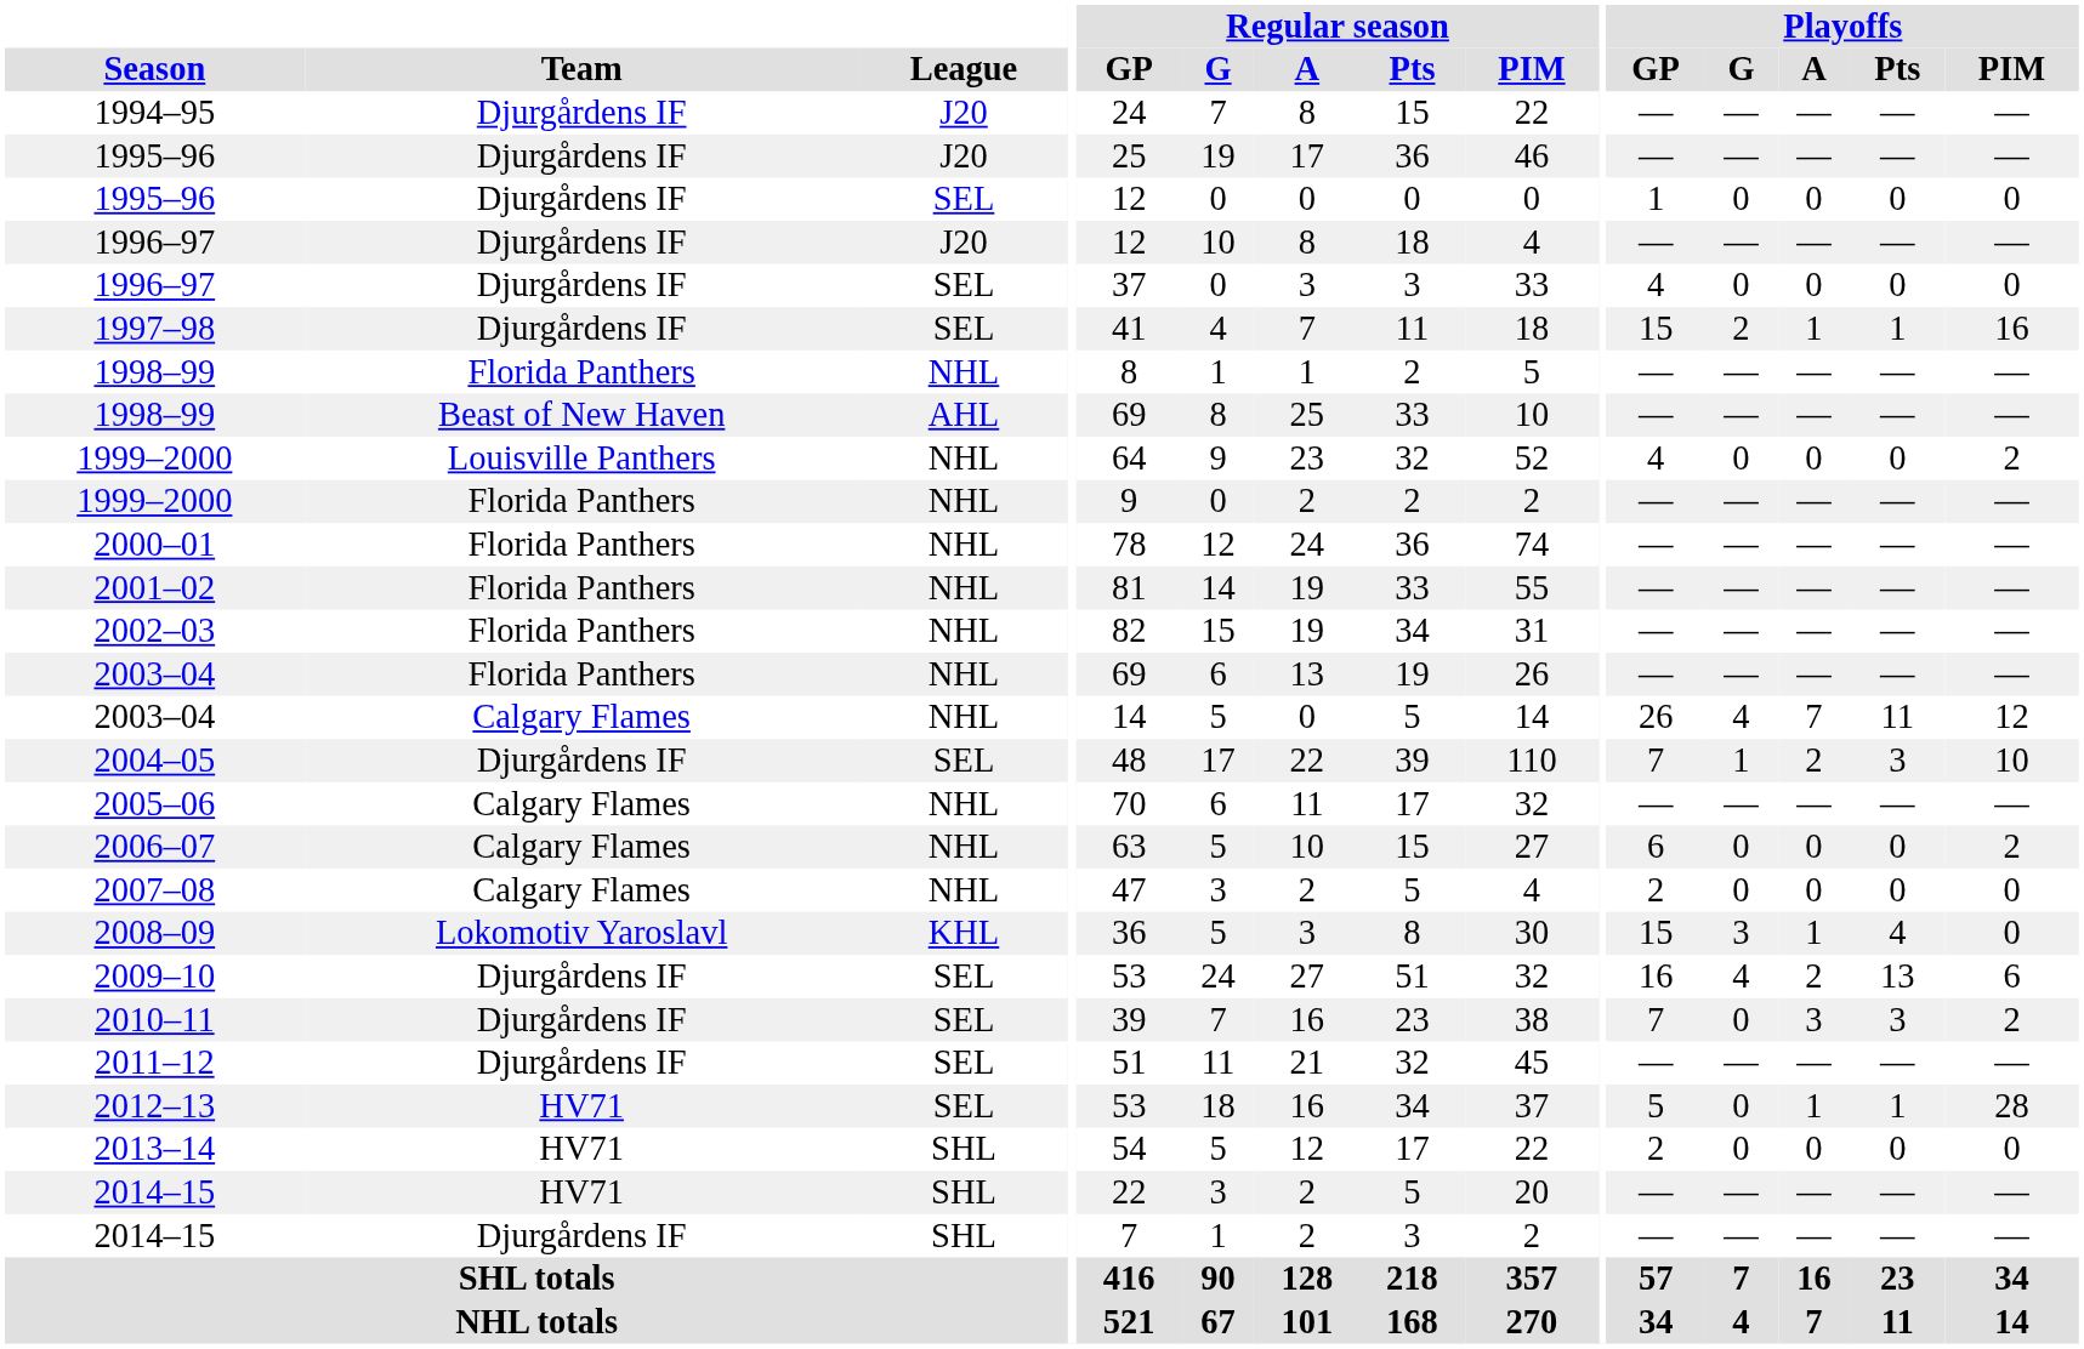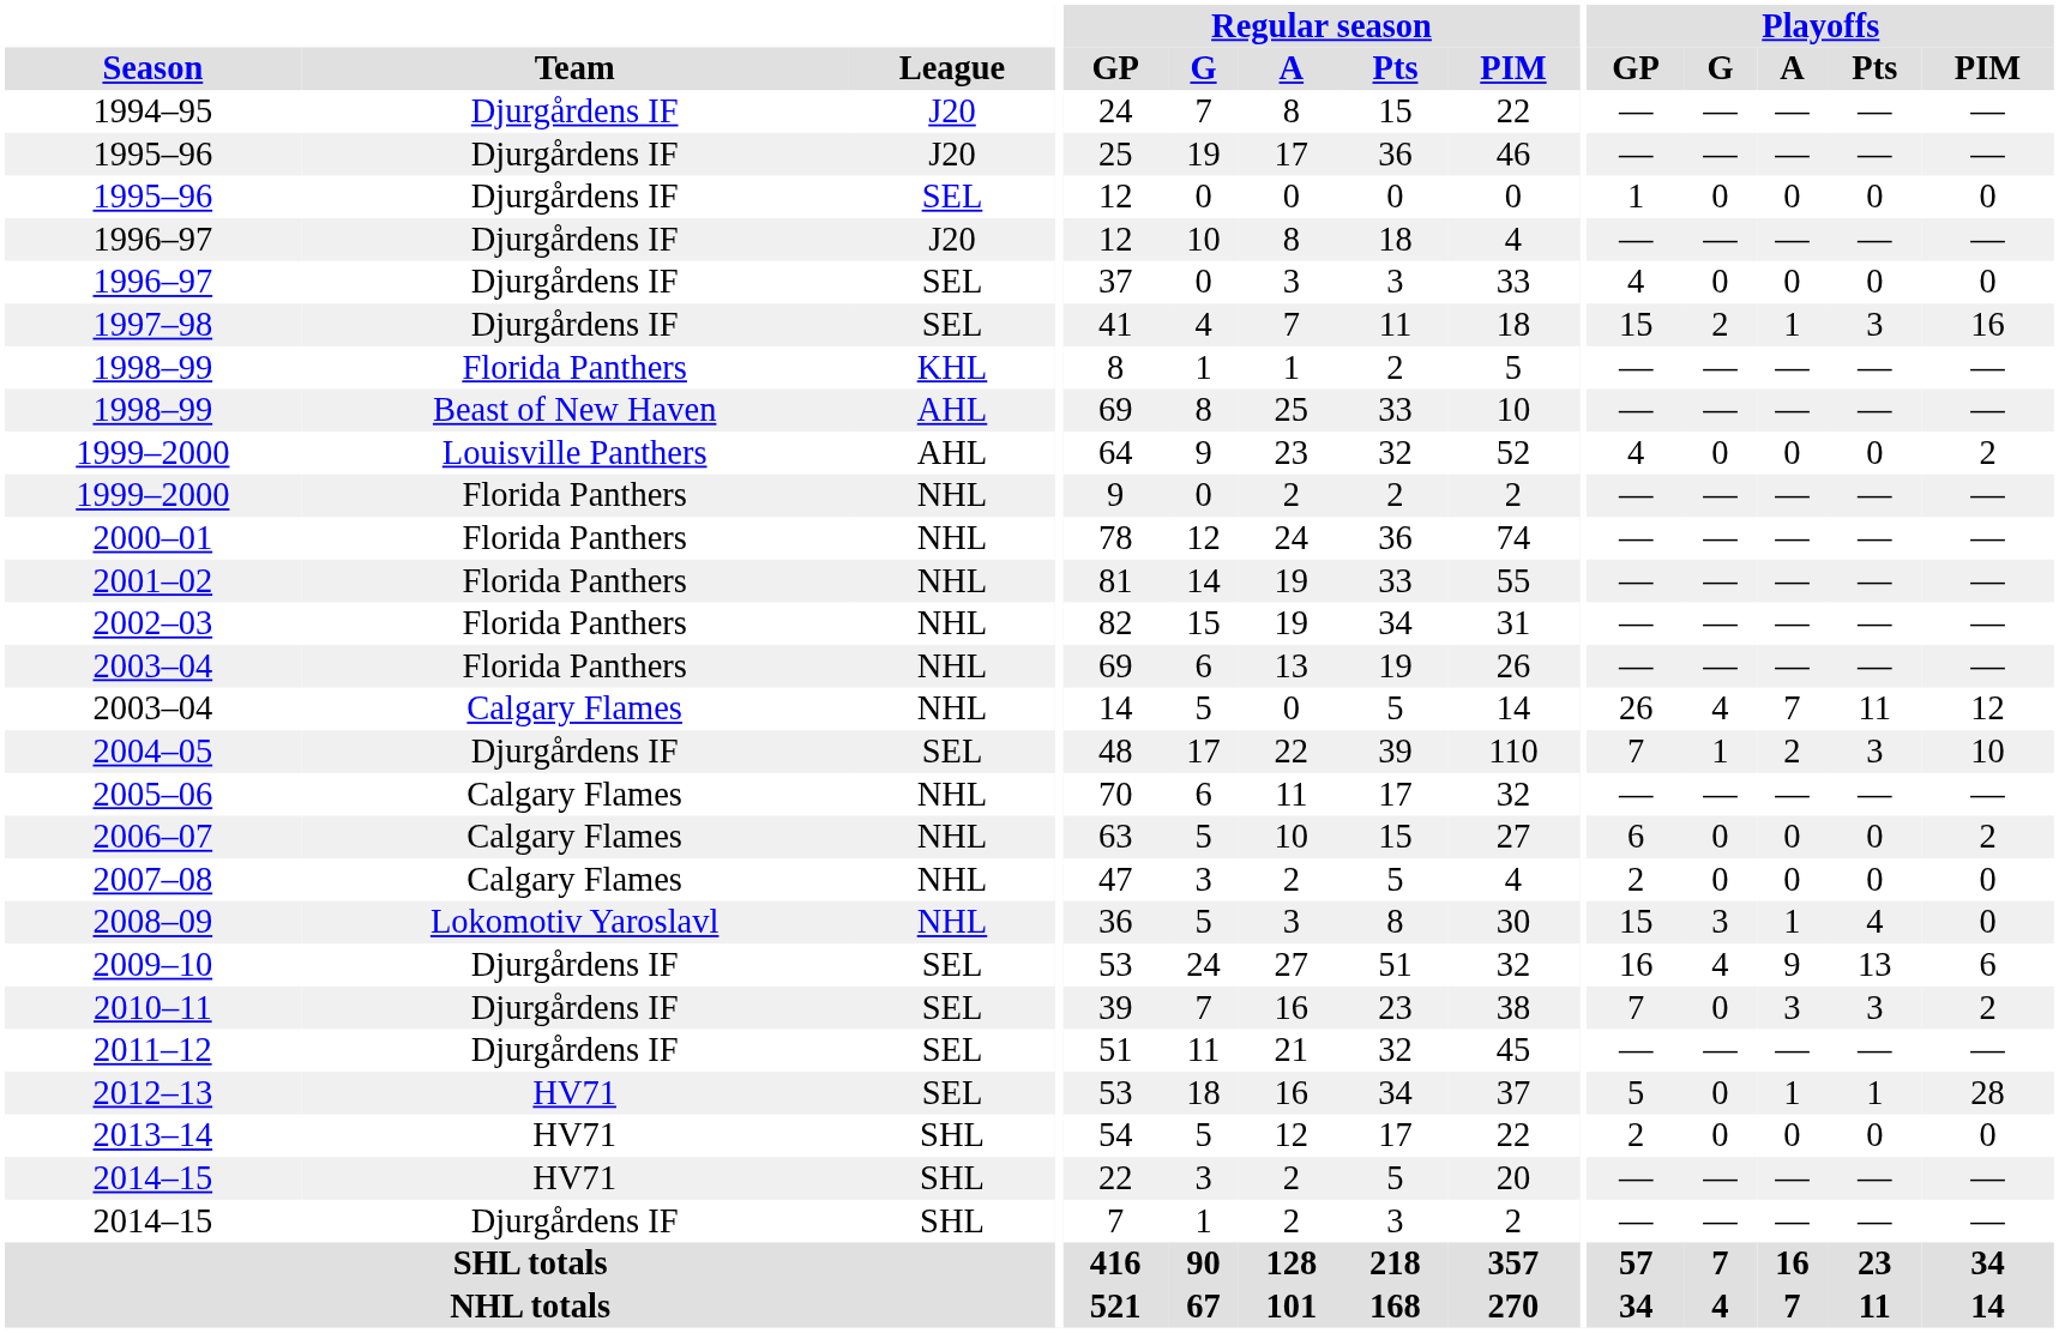1997–98 | Playoffs / Pts: 1 -> 3
1998–99 / Florida Panthers | League: NHL -> KHL
1999–2000 / Louisville Panthers | League: NHL -> AHL
2008–09 | League: KHL -> NHL
2009–10 | Playoffs / A: 2 -> 9
